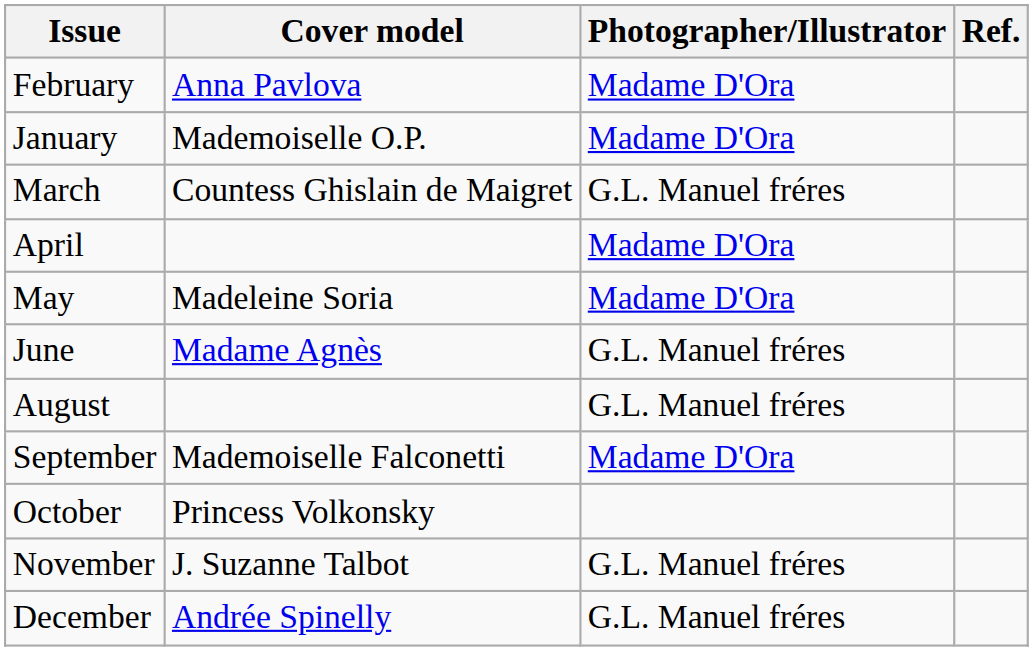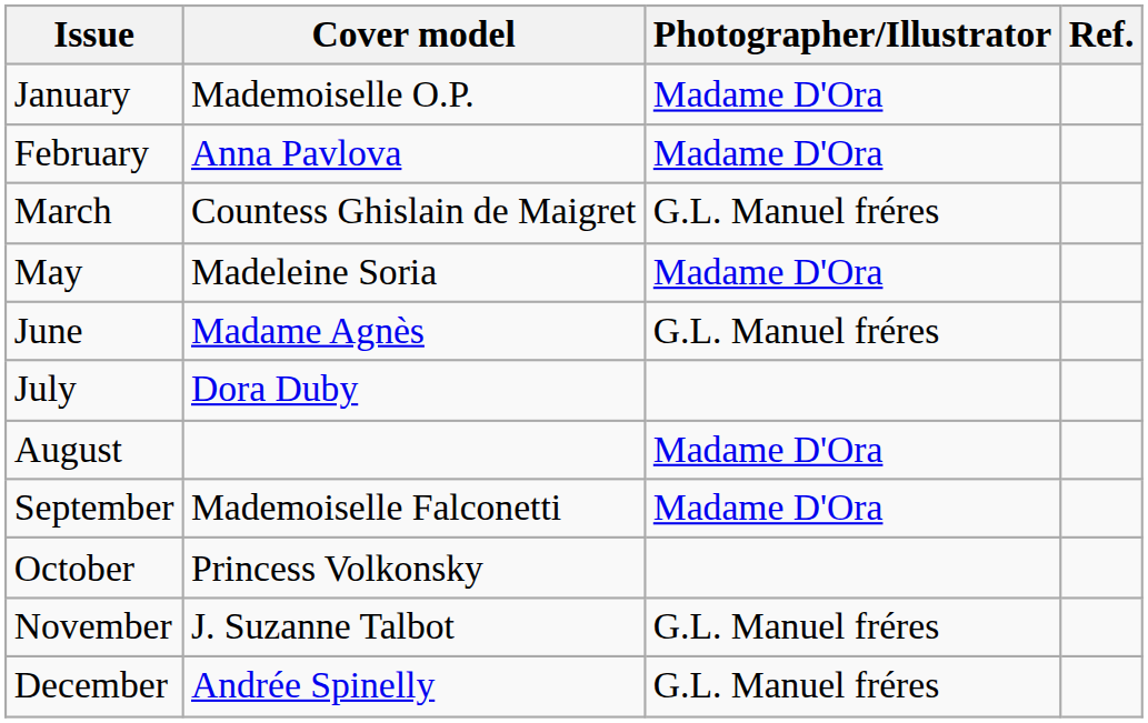rows swapped: January <-> February
- row: April | Madame D'Ora
+ row: July | Dora Duby
August | Photographer/Illustrator: G.L. Manuel fréres -> Madame D'Ora
